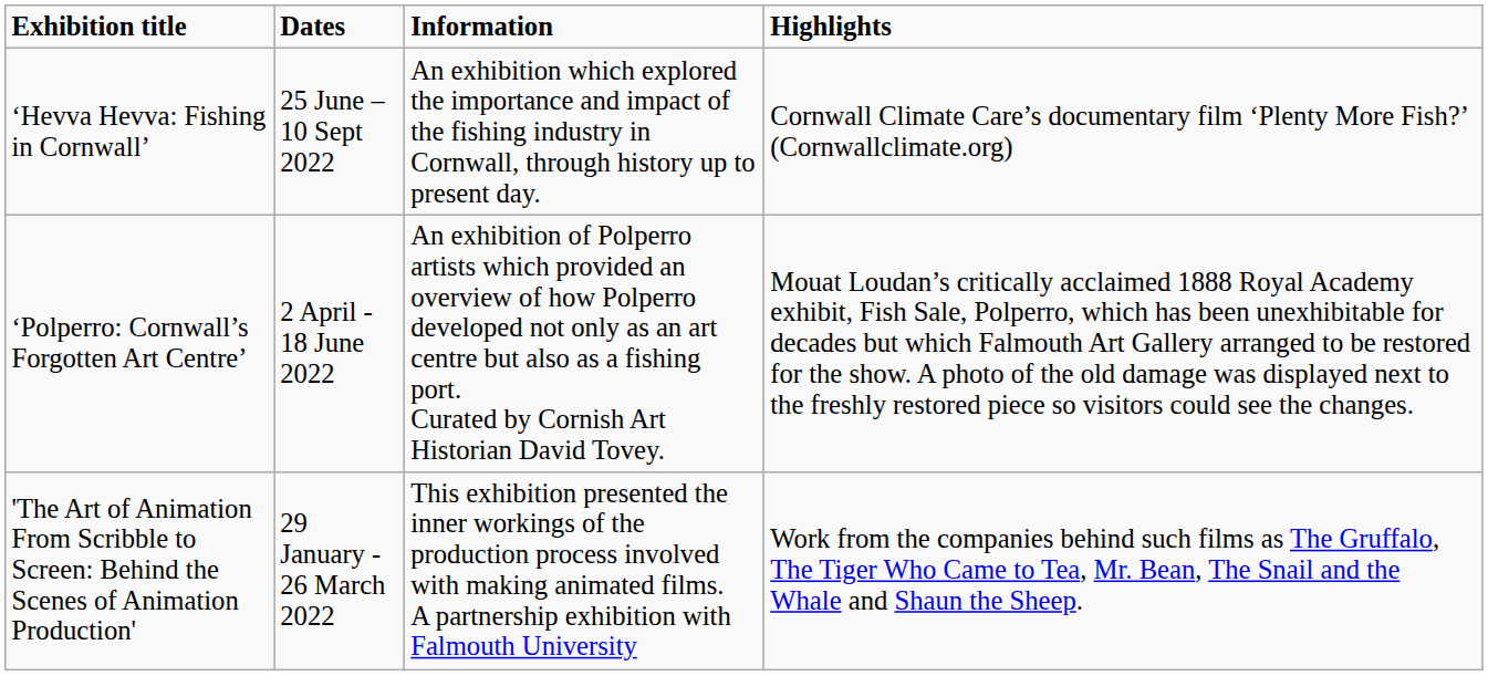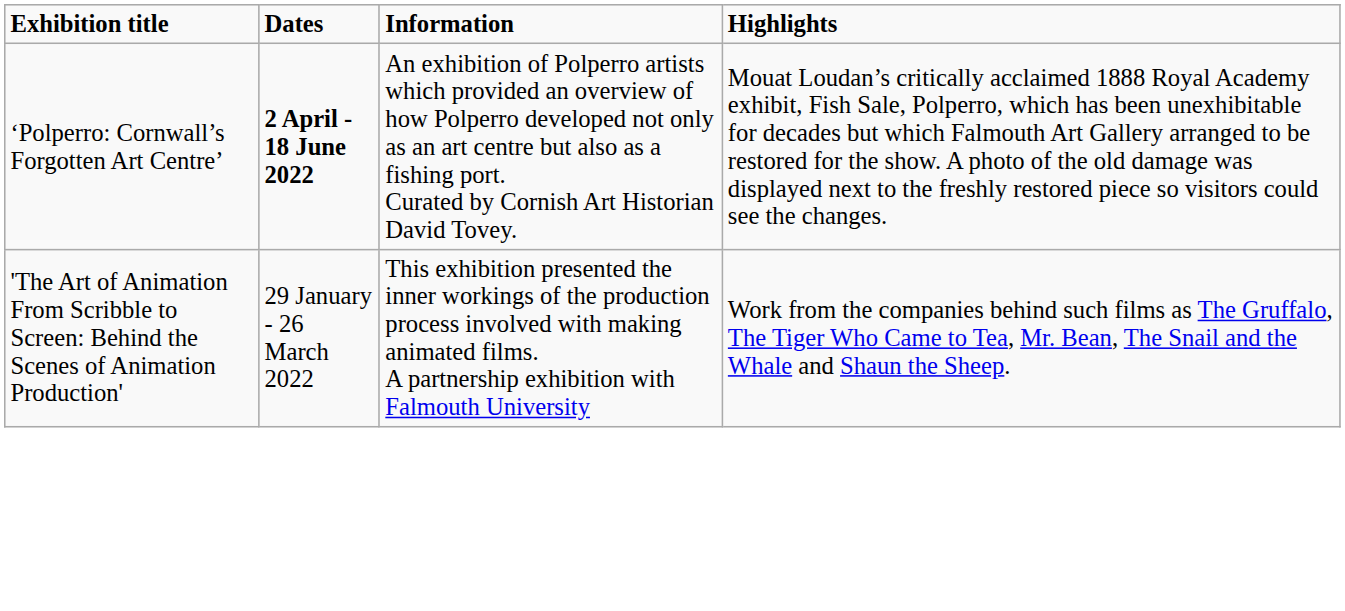- row: ‘Hevva Hevva: Fishing in Cornwall’ | 25 June – 10 Sept 2022 | An exhibition which explored the importance and impact of the fishing industry in Cornwall, through history up to present day. | Cornwall Climate Care’s documentary film ‘Plenty More Fish?’ (Cornwallclimate.org)
‘Polperro: Cornwall’s Forgotten Art Centre’ | Dates: normal -> bold
